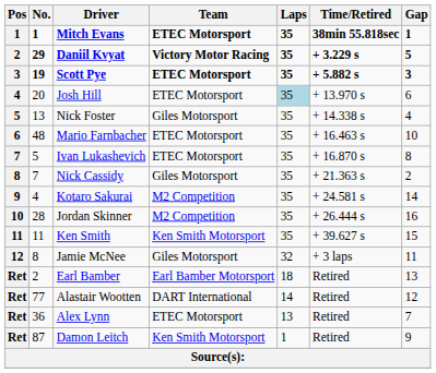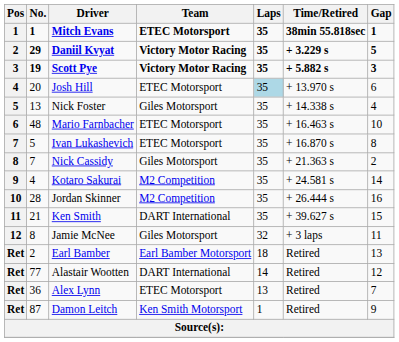Scott Pye | Team: ETEC Motorsport -> Victory Motor Racing
Ken Smith | No.: 11 -> 21
Ken Smith | Team: Ken Smith Motorsport -> DART International
